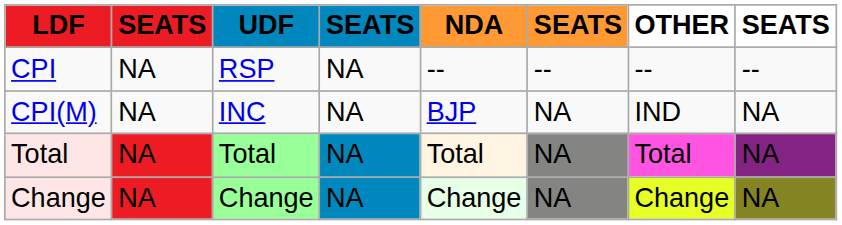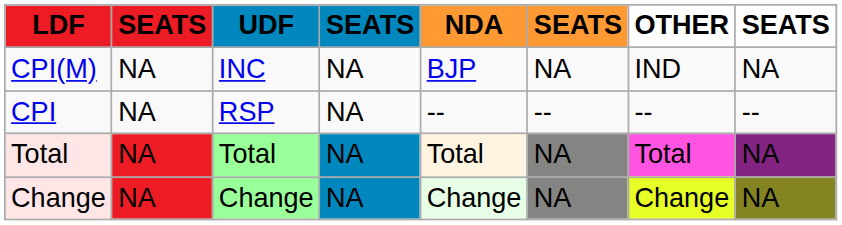rows swapped: CPI(M) <-> CPI
